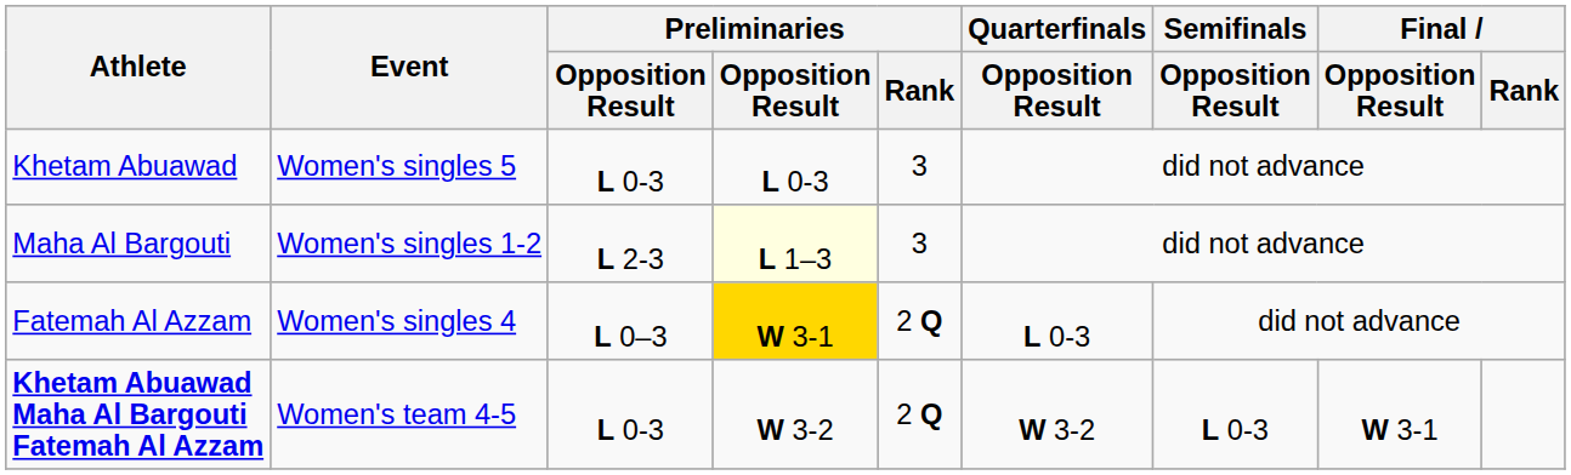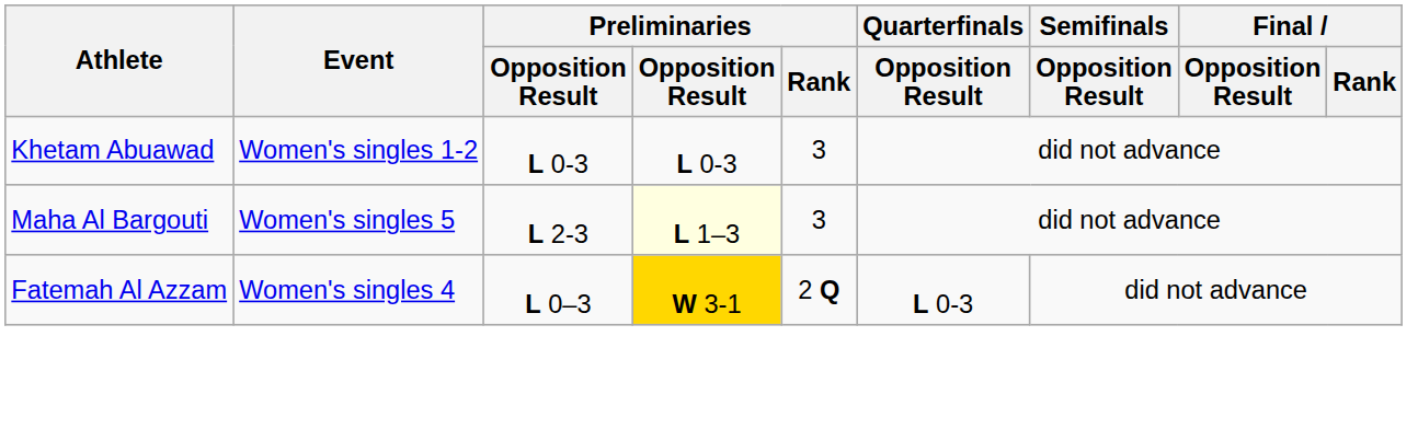Khetam Abuawad | Event: Women's singles 5 -> Women's singles 1-2
Maha Al Bargouti | Event: Women's singles 1-2 -> Women's singles 5
- row: Khetam Abuawad Maha Al Bargouti Fatemah Al Azzam | Women's team 4-5 | L 0-3 | W 3-2 | 2 Q | W 3-2 | L 0-3 | W 3-1
